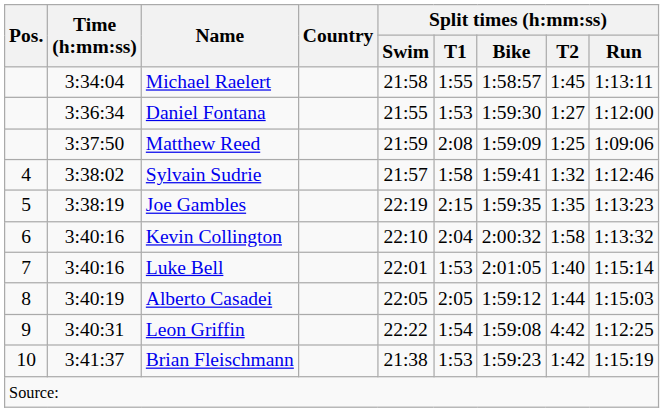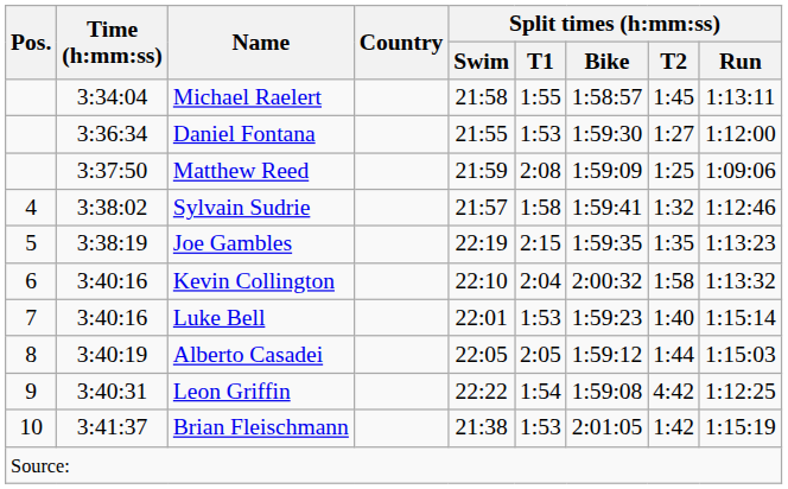Luke Bell | Split times (h:mm:ss) / Bike: 2:01:05 -> 1:59:23
Brian Fleischmann | Split times (h:mm:ss) / Bike: 1:59:23 -> 2:01:05
